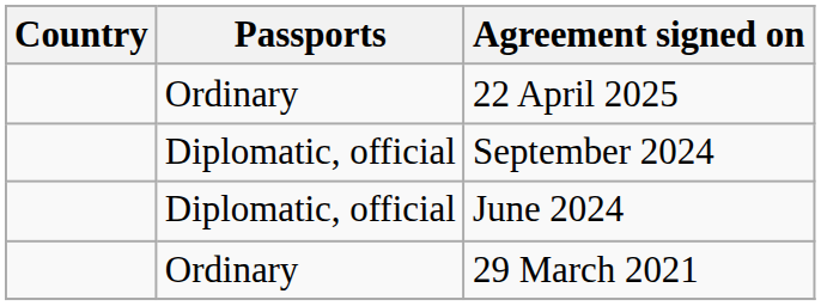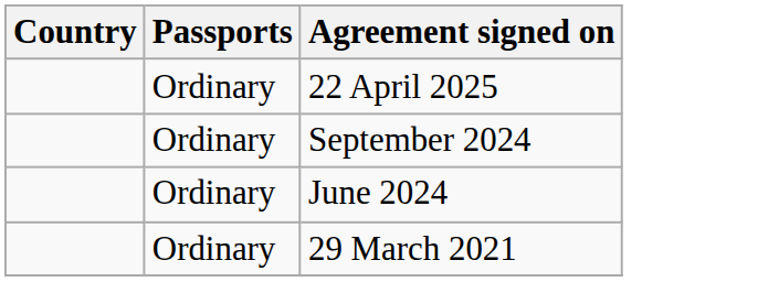September 2024 | Passports: Diplomatic, official -> Ordinary
June 2024 | Passports: Diplomatic, official -> Ordinary
